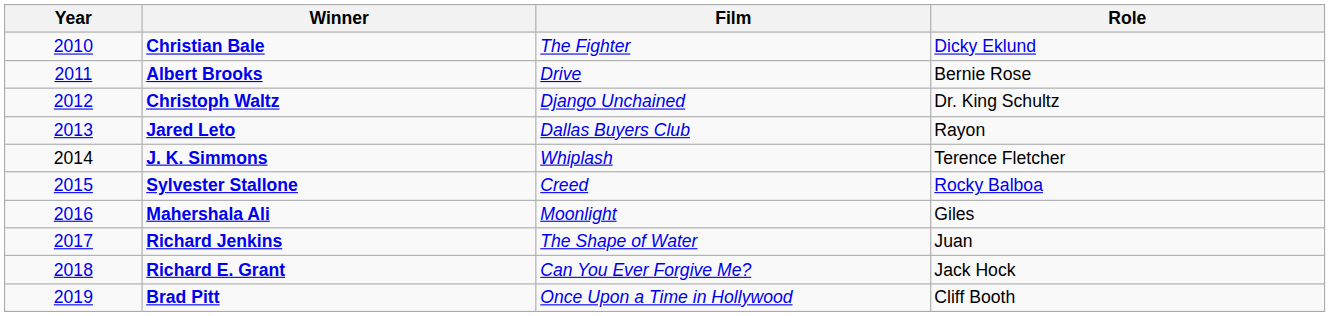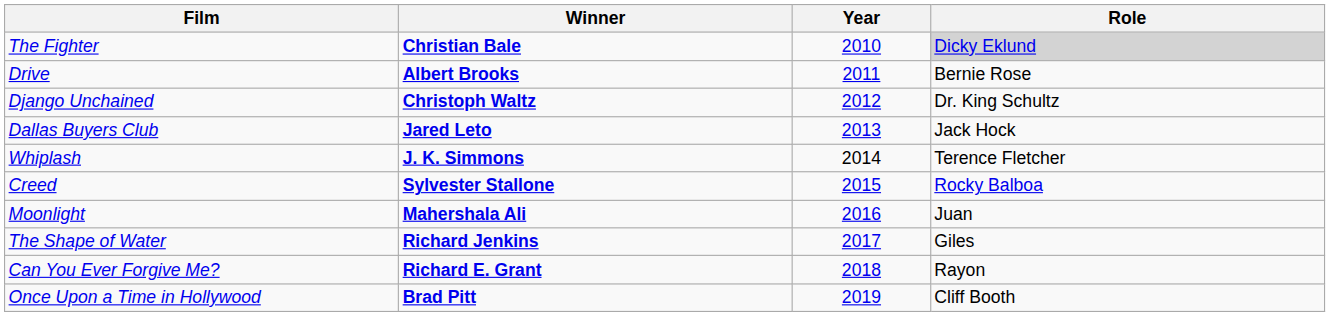columns swapped: Year <-> Film
Christian Bale | Role: no background -> lightgrey background
Jared Leto | Role: Rayon -> Jack Hock
Mahershala Ali | Role: Giles -> Juan
Richard Jenkins | Role: Juan -> Giles
Richard E. Grant | Role: Jack Hock -> Rayon
